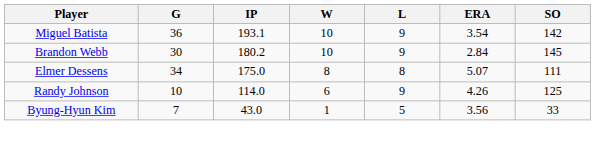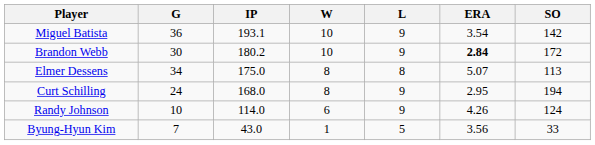Brandon Webb | ERA: normal -> bold
Brandon Webb | SO: 145 -> 172
Elmer Dessens | SO: 111 -> 113
+ row: Curt Schilling | 24 | 168.0 | 8 | 9 | 2.95 | 194
Randy Johnson | SO: 125 -> 124
